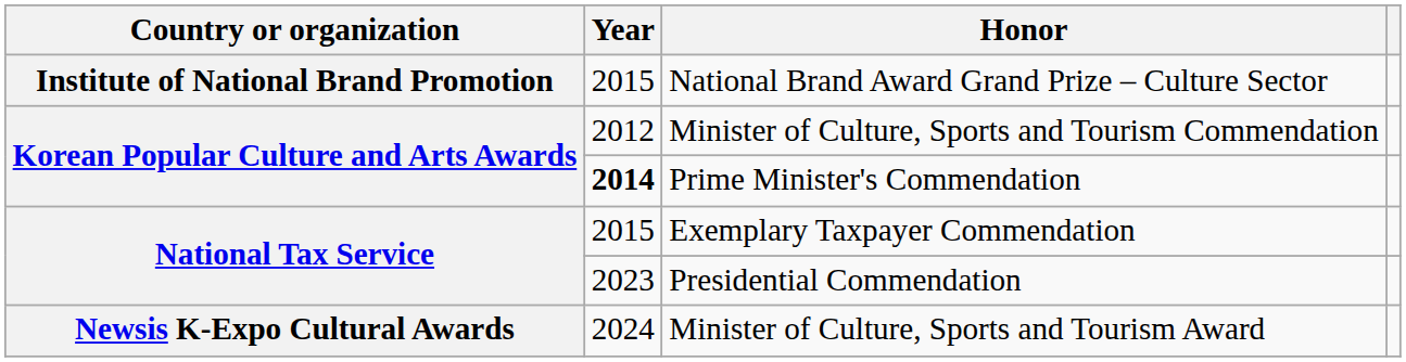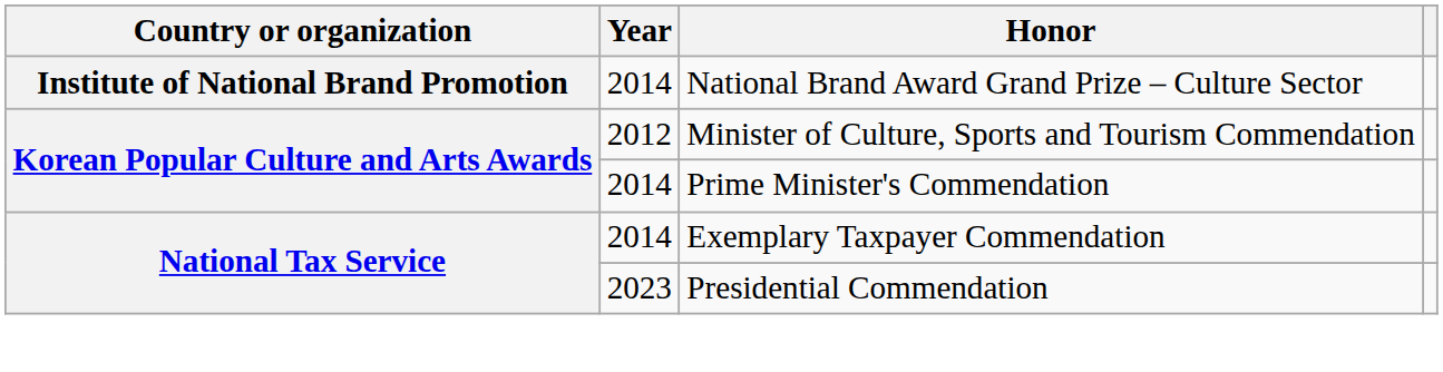National Brand Award Grand Prize – Culture Sector | Year: 2015 -> 2014
Prime Minister's Commendation | Year: bold -> normal
Exemplary Taxpayer Commendation | Year: 2015 -> 2014
- row: Newsis K-Expo Cultural Awards | 2024 | Minister of Culture, Sports and Tourism Award
